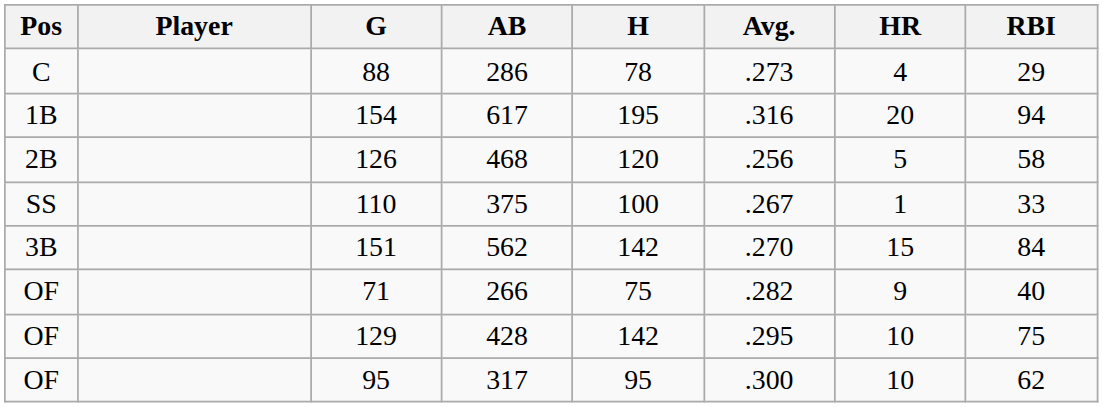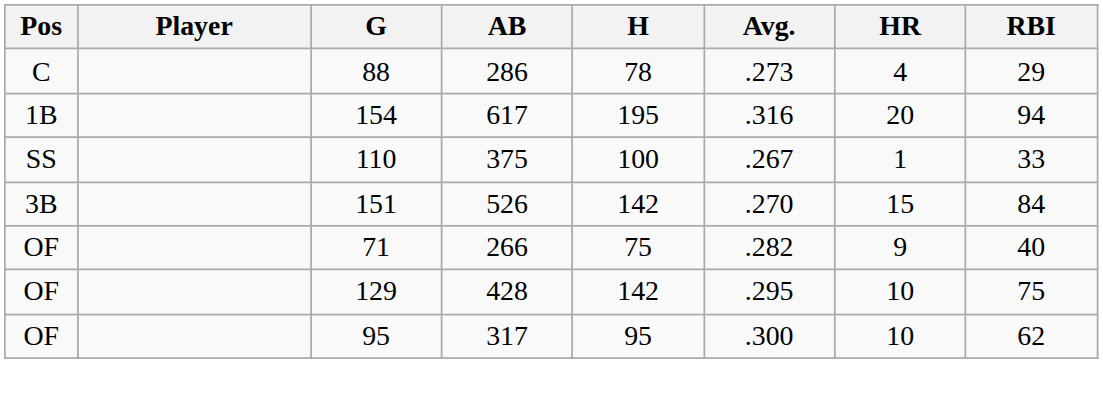- row: 2B | 126 | 468 | 120 | .256 | 5 | 58
151 | AB: 562 -> 526
